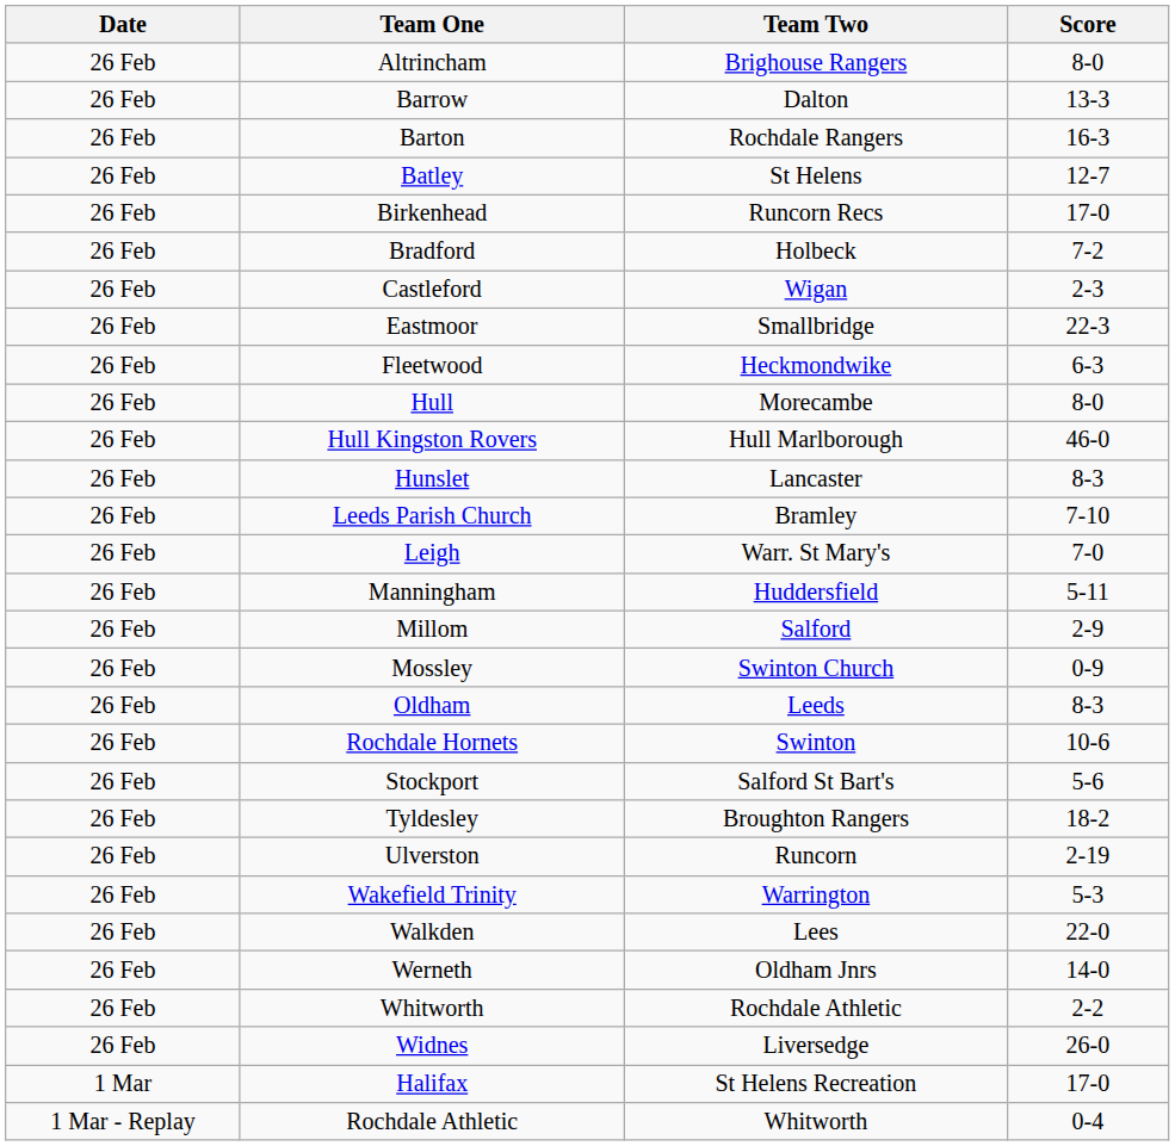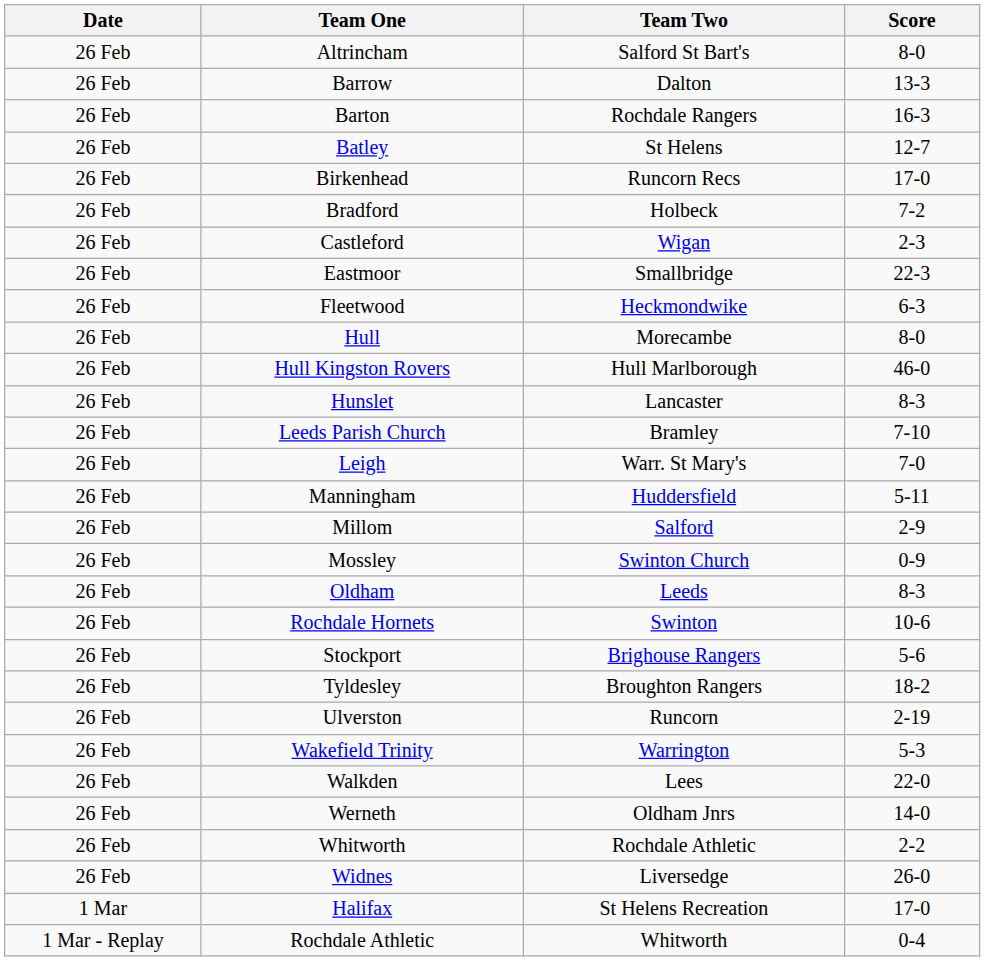Altrincham | Team Two: Brighouse Rangers -> Salford St Bart's
Stockport | Team Two: Salford St Bart's -> Brighouse Rangers
